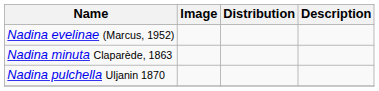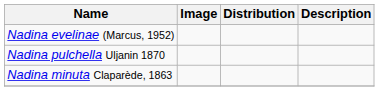rows swapped: Nadina minuta Claparède, 1863 <-> Nadina pulchella Uljanin 1870
